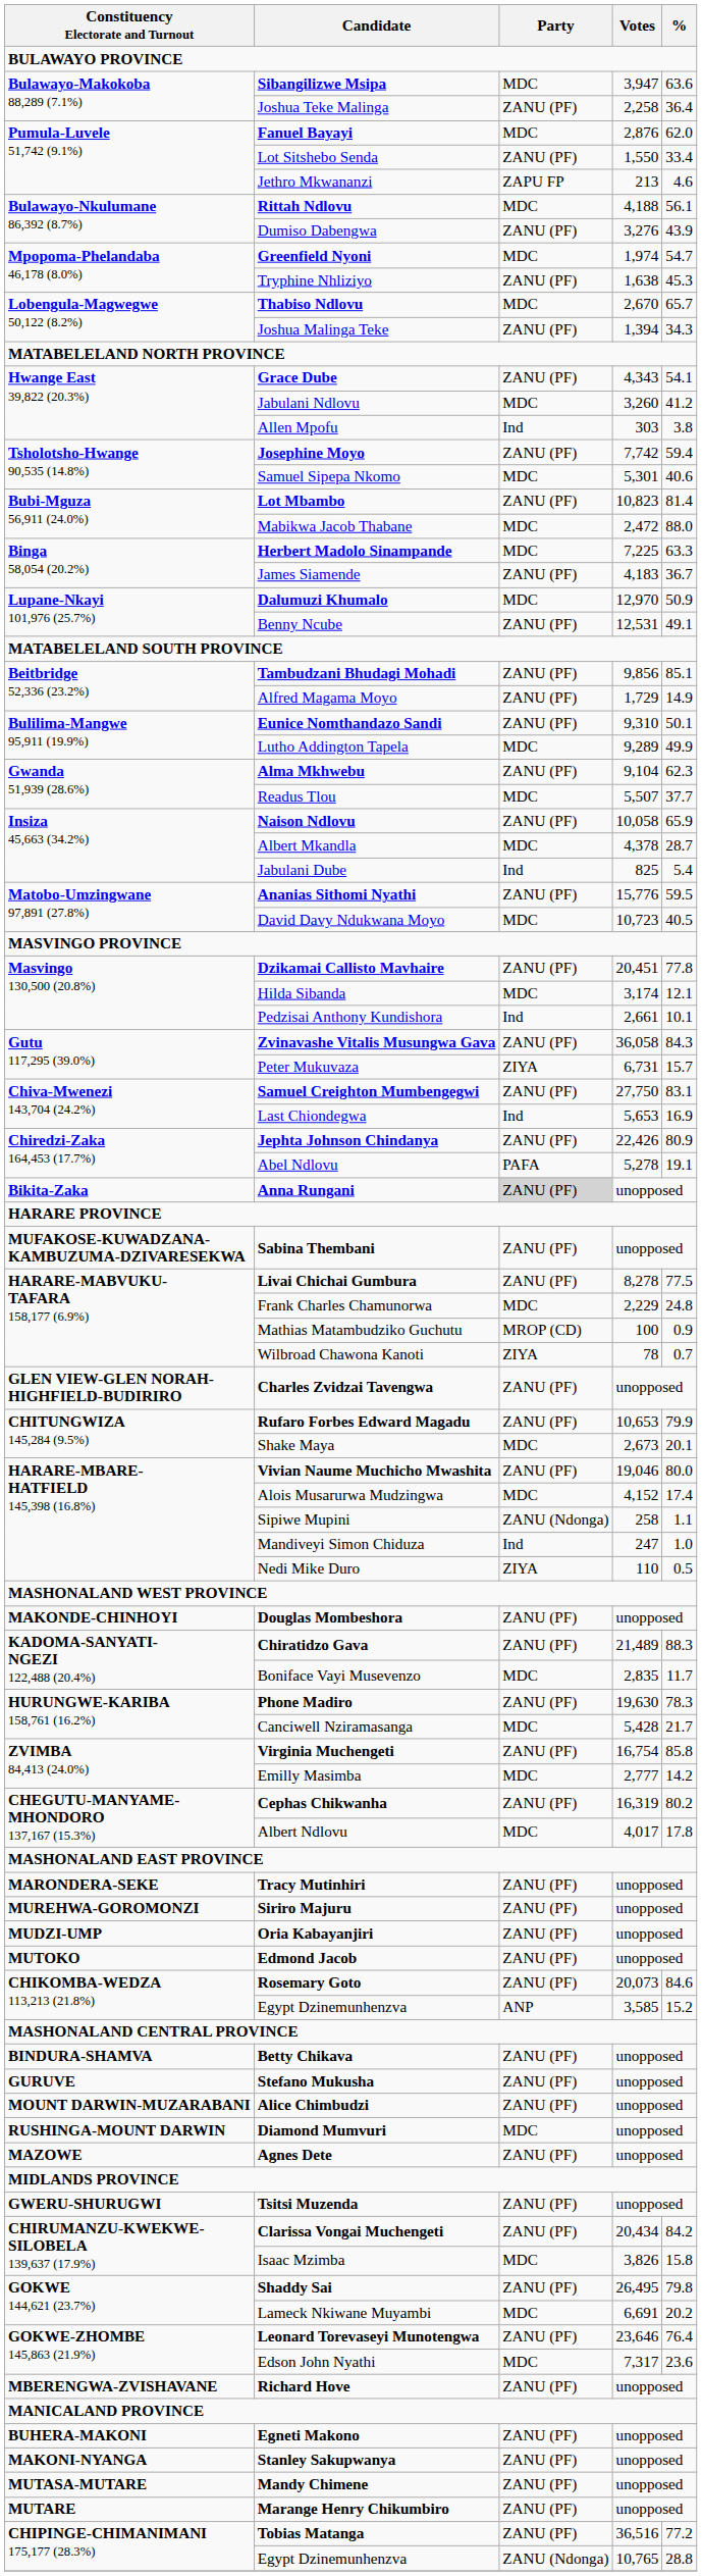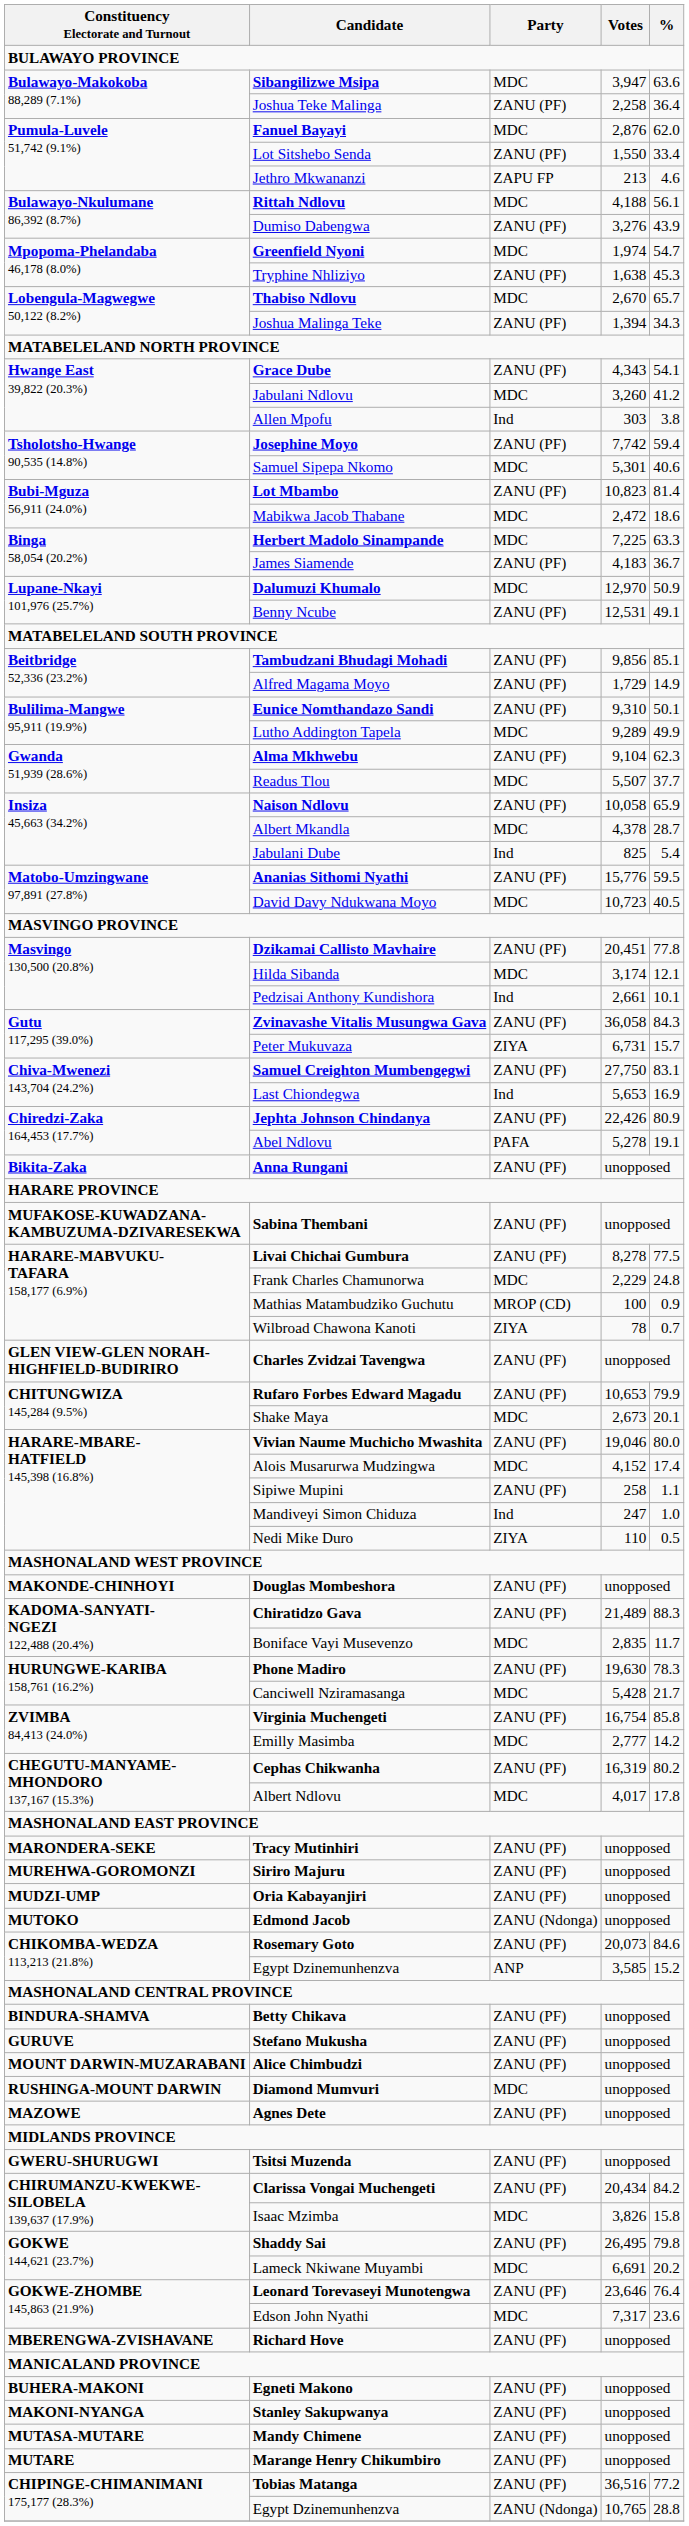Mabikwa Jacob Thabane | %: 88.0 -> 18.6
Anna Rungani | Party: lightgrey background -> no background
Sipiwe Mupini | Party: ZANU (Ndonga) -> ZANU (PF)
Edmond Jacob | Party: ZANU (PF) -> ZANU (Ndonga)
